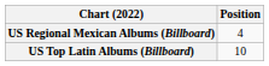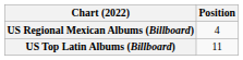US Top Latin Albums (Billboard) | Position: 10 -> 11
